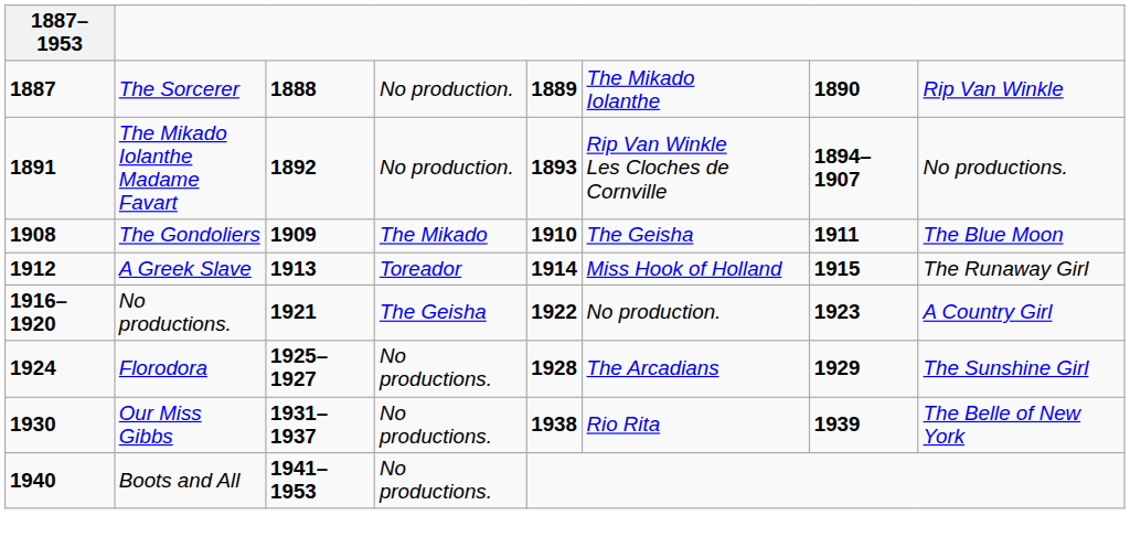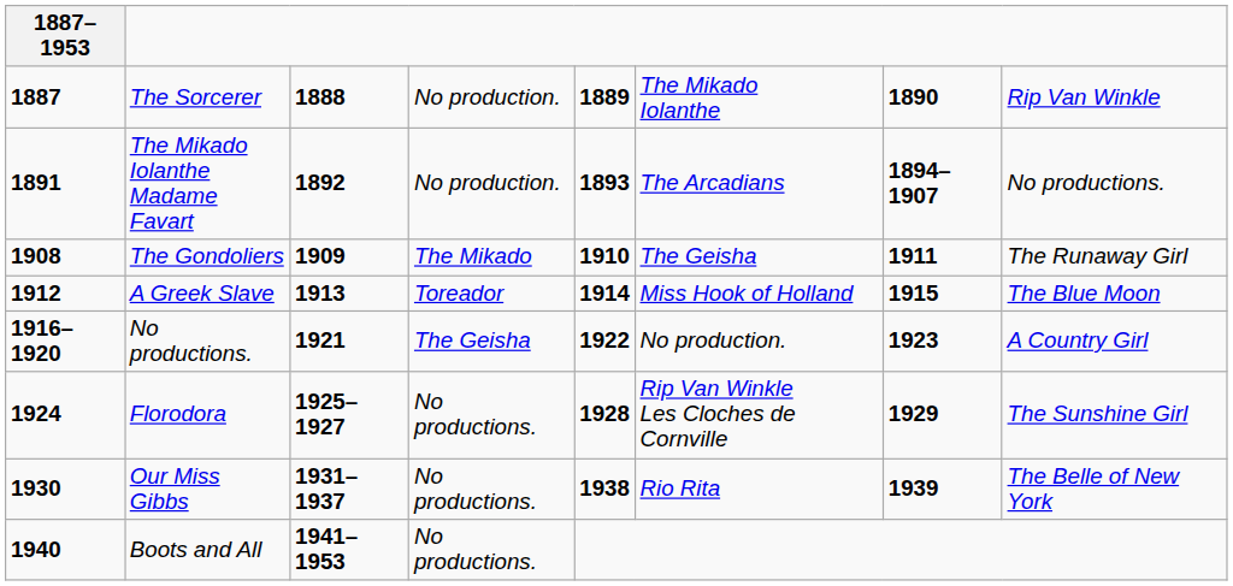The Mikado Iolanthe Madame Favart | column 6: Rip Van Winkle Les Cloches de Cornville -> The Arcadians
The Gondoliers | column 8: The Blue Moon -> The Runaway Girl
A Greek Slave | column 8: The Runaway Girl -> The Blue Moon
Florodora | column 6: The Arcadians -> Rip Van Winkle Les Cloches de Cornville
